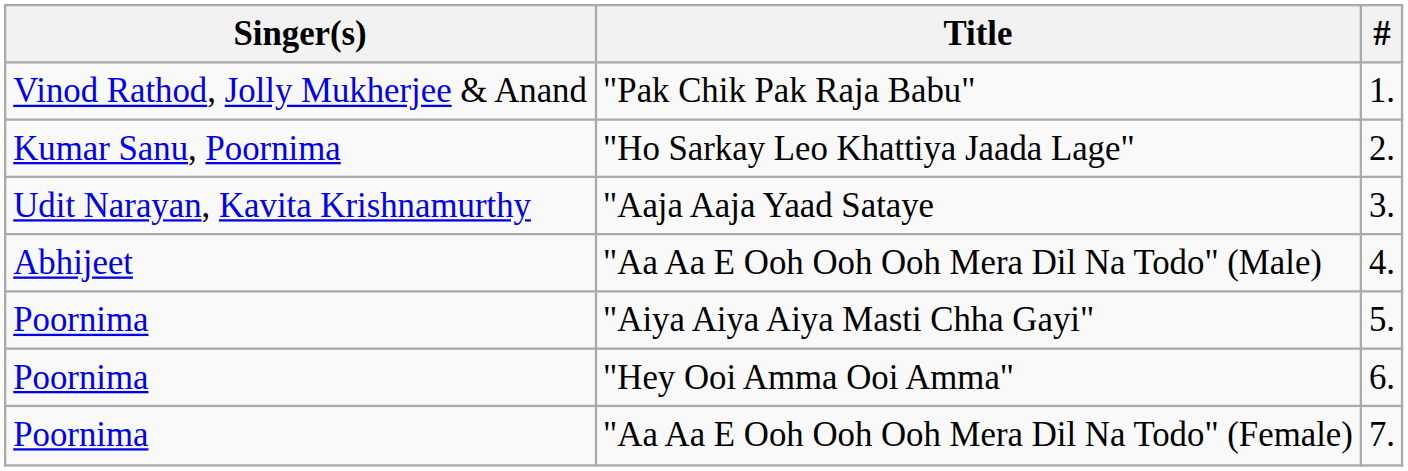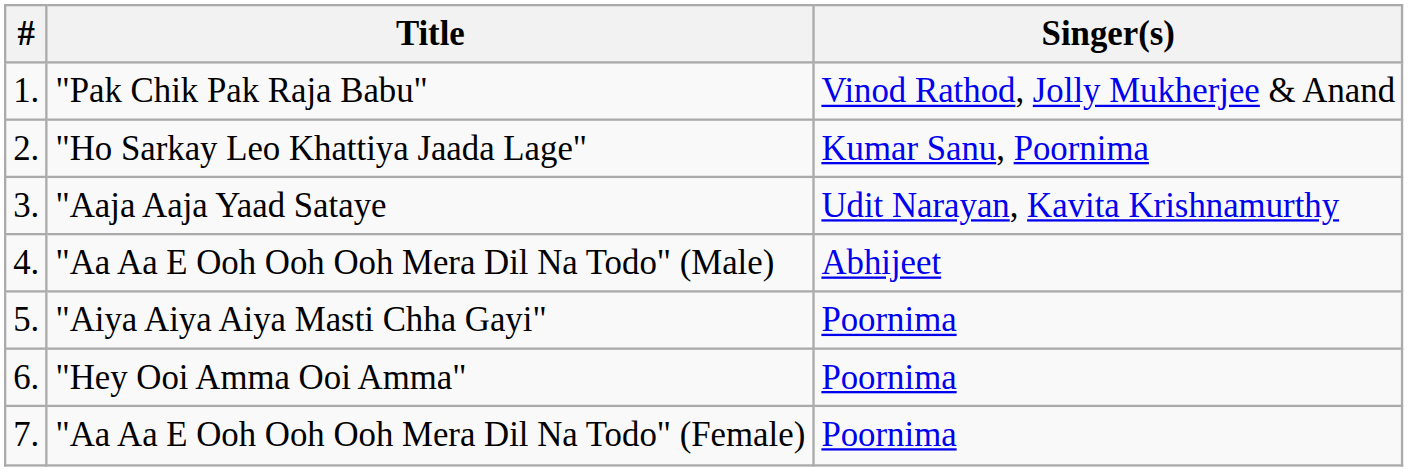columns swapped: # <-> Singer(s)
